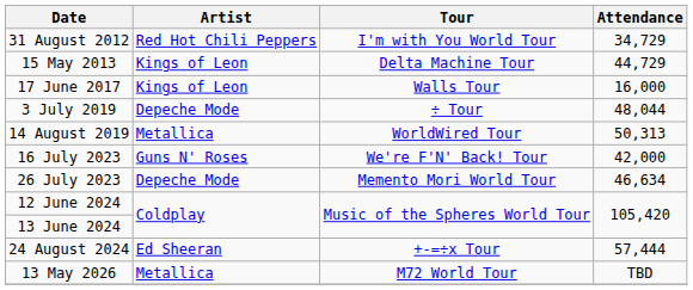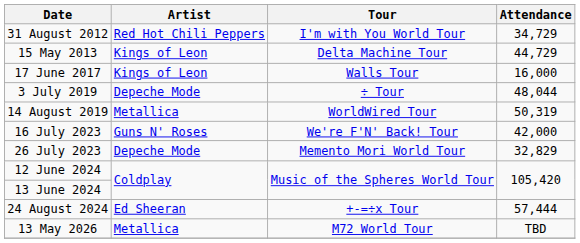14 August 2019 | Attendance: 50,313 -> 50,319
26 July 2023 | Attendance: 46,634 -> 32,829
